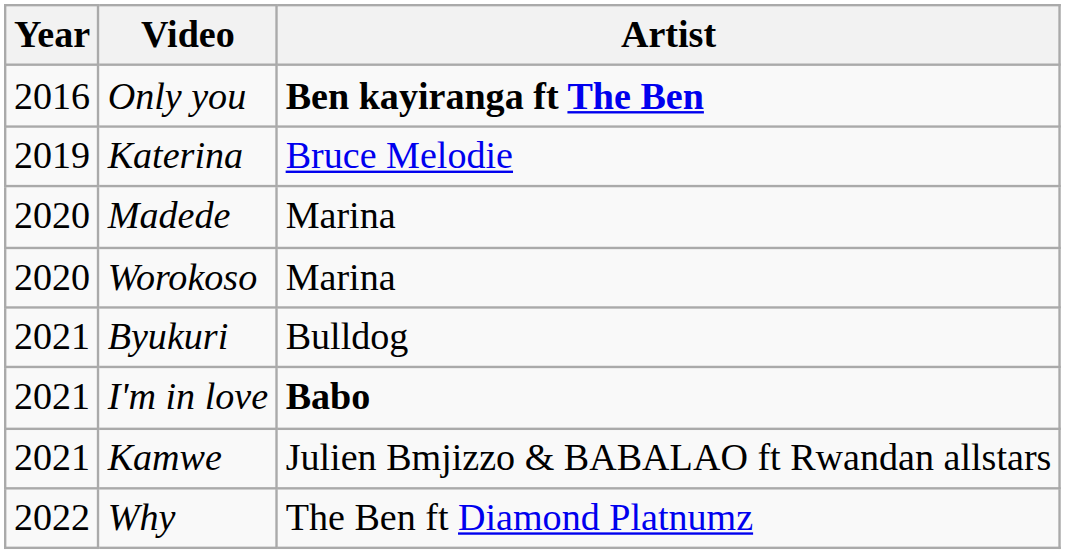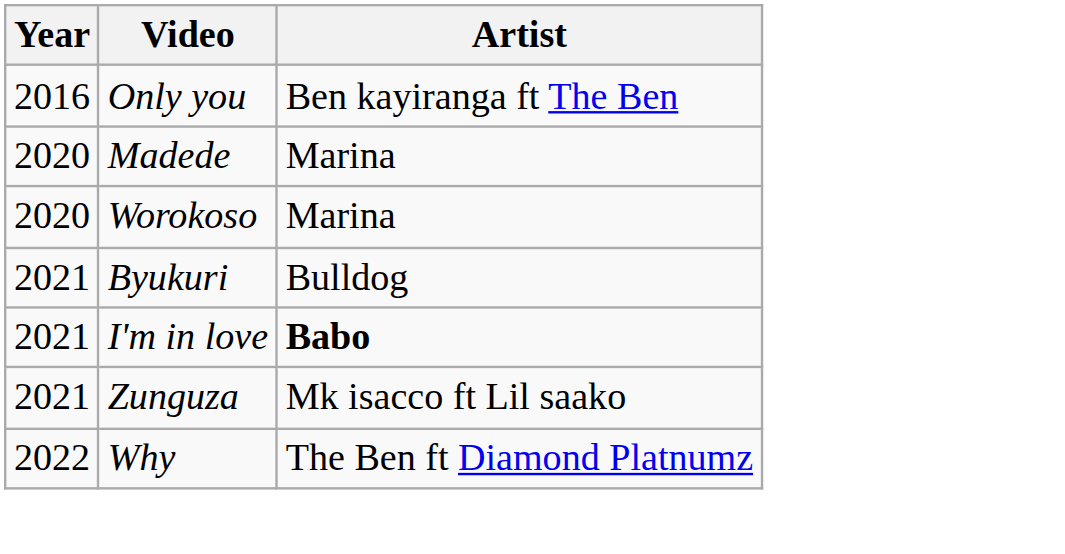Only you | Artist: bold -> normal
- row: 2019 | Katerina | Bruce Melodie
+ row: 2021 | Zunguza | Mk isacco ft Lil saako
- row: 2021 | Kamwe | Julien Bmjizzo & BABALAO ft Rwandan allstars
